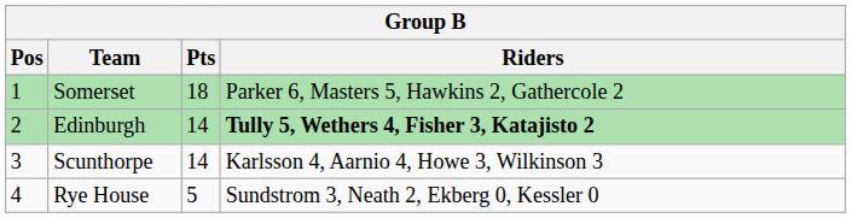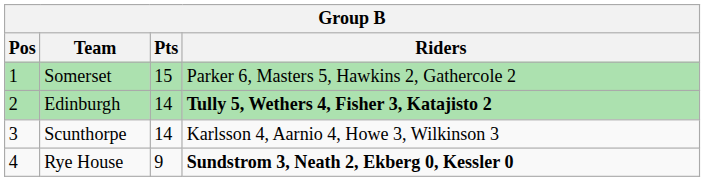Somerset | Pts: 18 -> 15
Rye House | Pts: 5 -> 9
Rye House | Riders: normal -> bold
